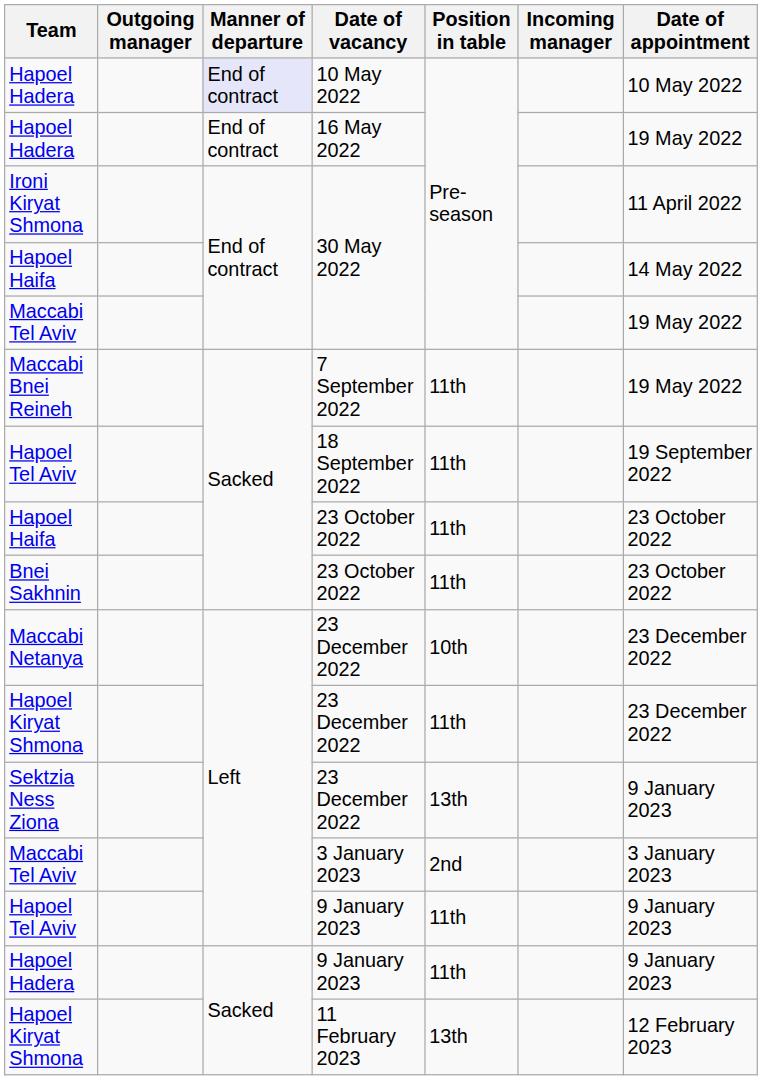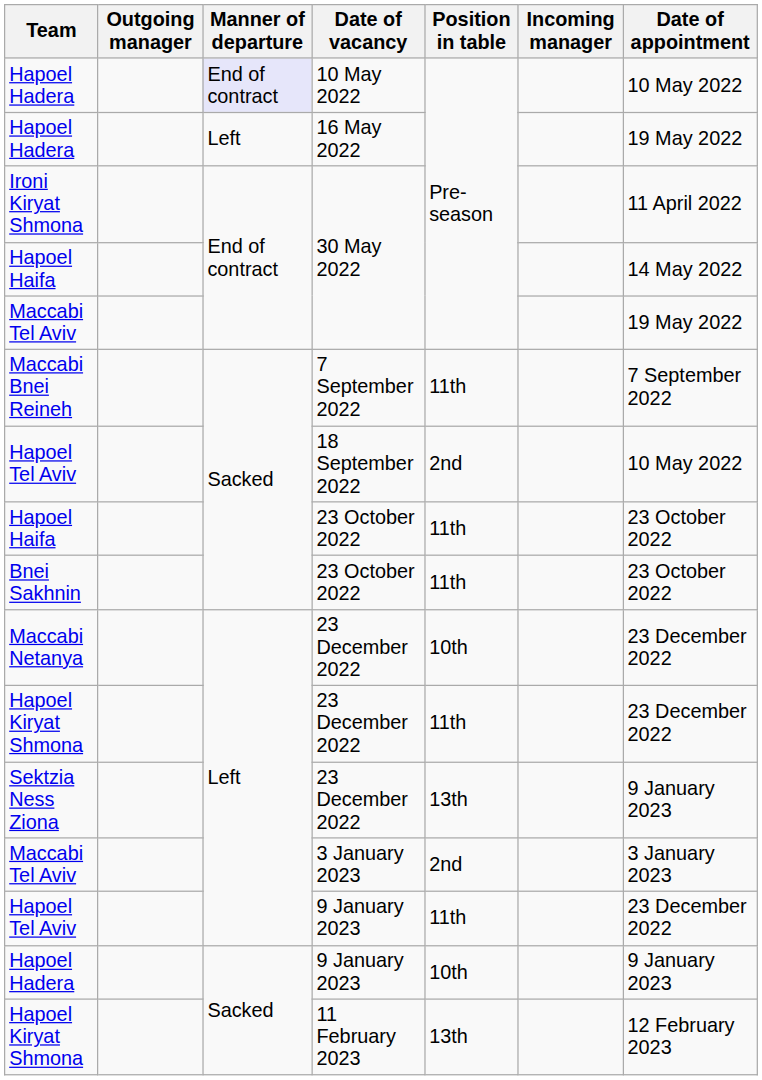Hapoel Hadera / 16 May 2022 | Manner of departure: End of contract -> Left
Maccabi Bnei Reineh | Date of appointment: 19 May 2022 -> 7 September 2022
Hapoel Tel Aviv / 18 September 2022 | Position in table: 11th -> 2nd
Hapoel Tel Aviv / 18 September 2022 | Date of appointment: 19 September 2022 -> 10 May 2022
Hapoel Tel Aviv / 9 January 2023 | Date of appointment: 9 January 2023 -> 23 December 2022
Hapoel Hadera / 9 January 2023 | Position in table: 11th -> 10th
